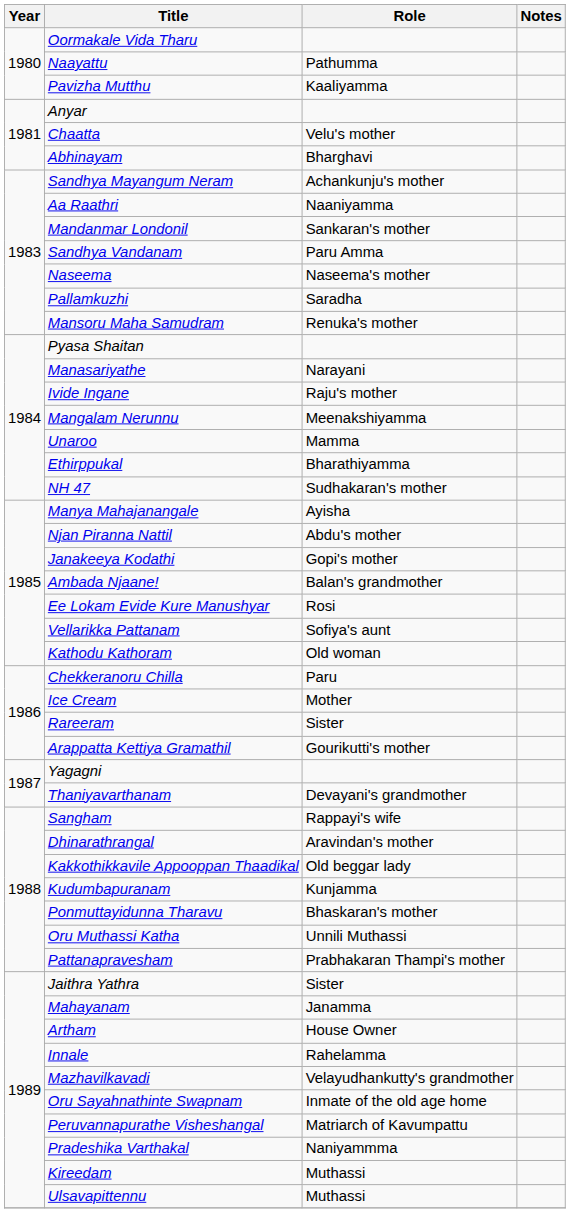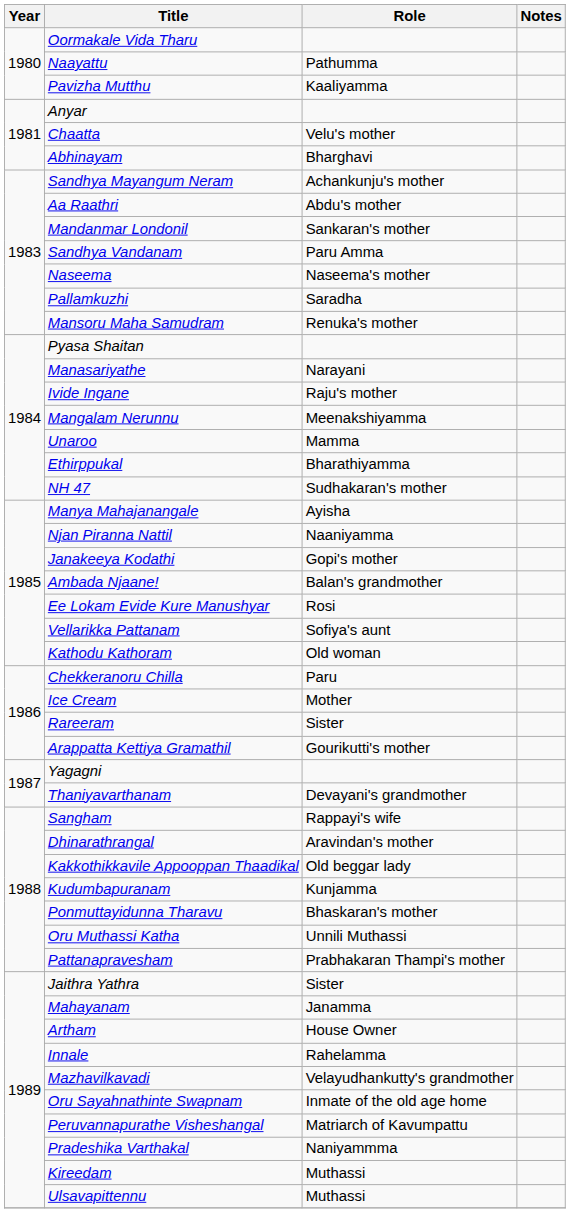Aa Raathri | Role: Naaniyamma -> Abdu's mother
Njan Piranna Nattil | Role: Abdu's mother -> Naaniyamma
